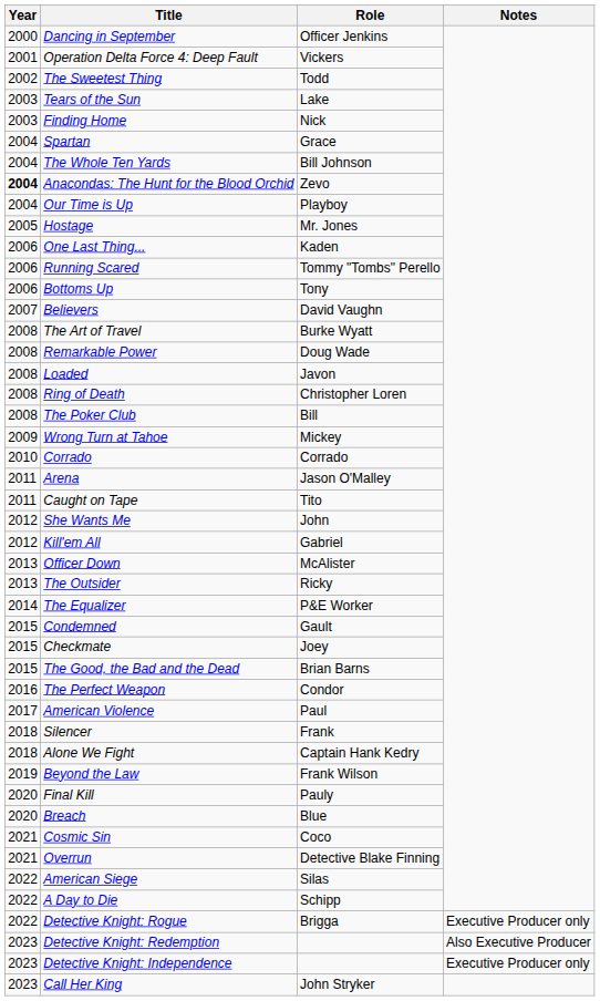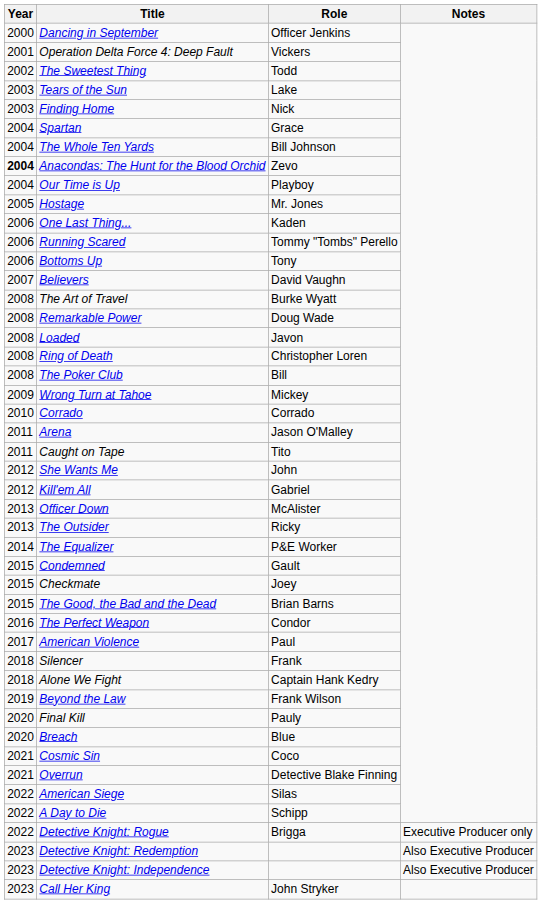Detective Knight: Independence | Notes: Executive Producer only -> Also Executive Producer
